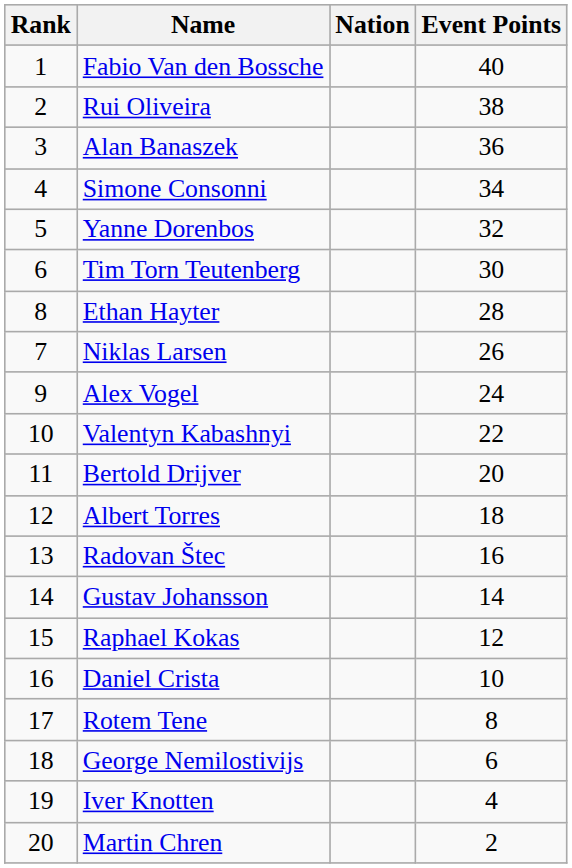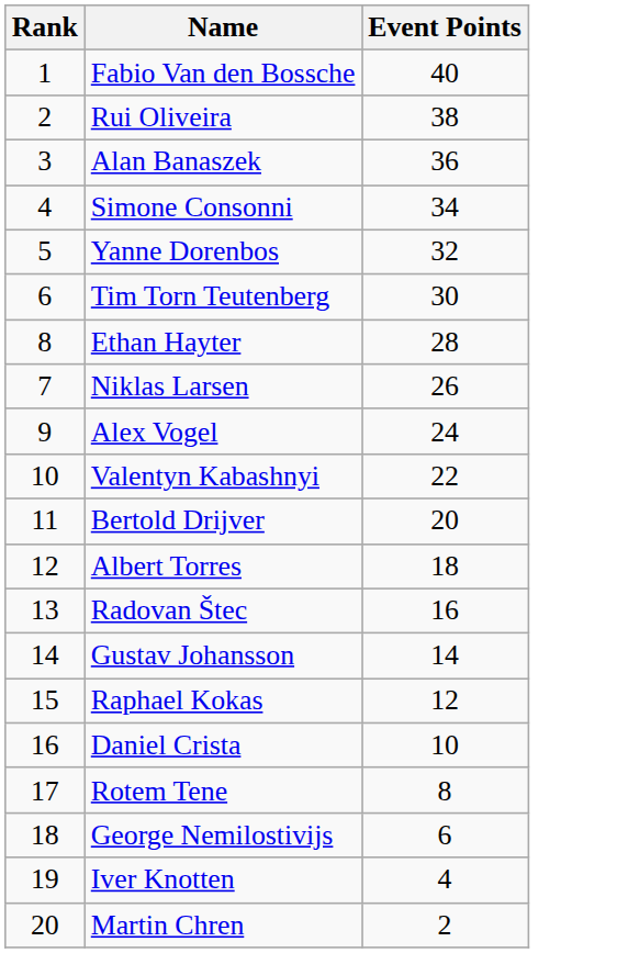- column: Nation
